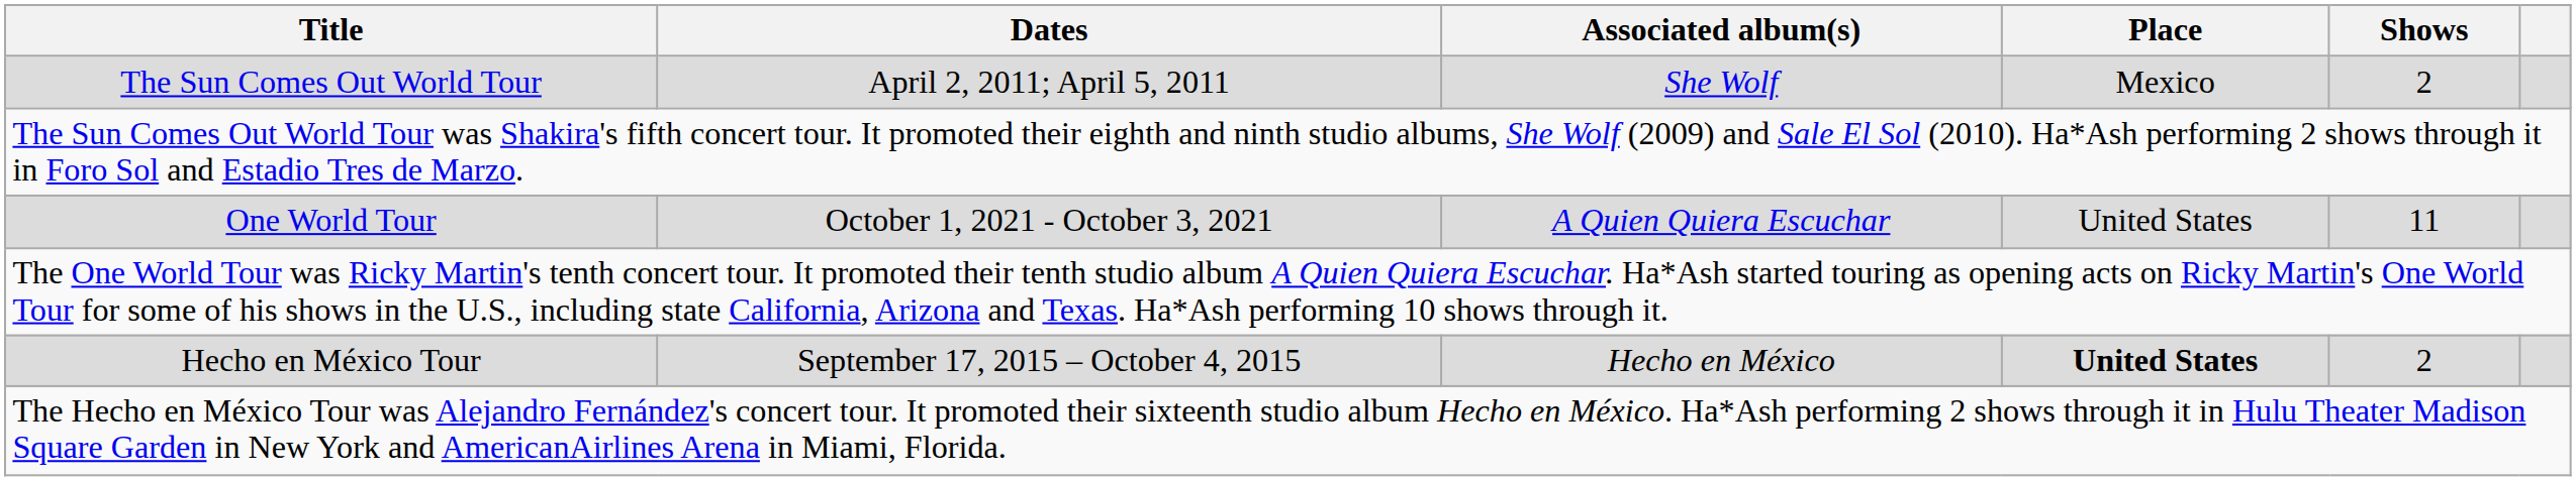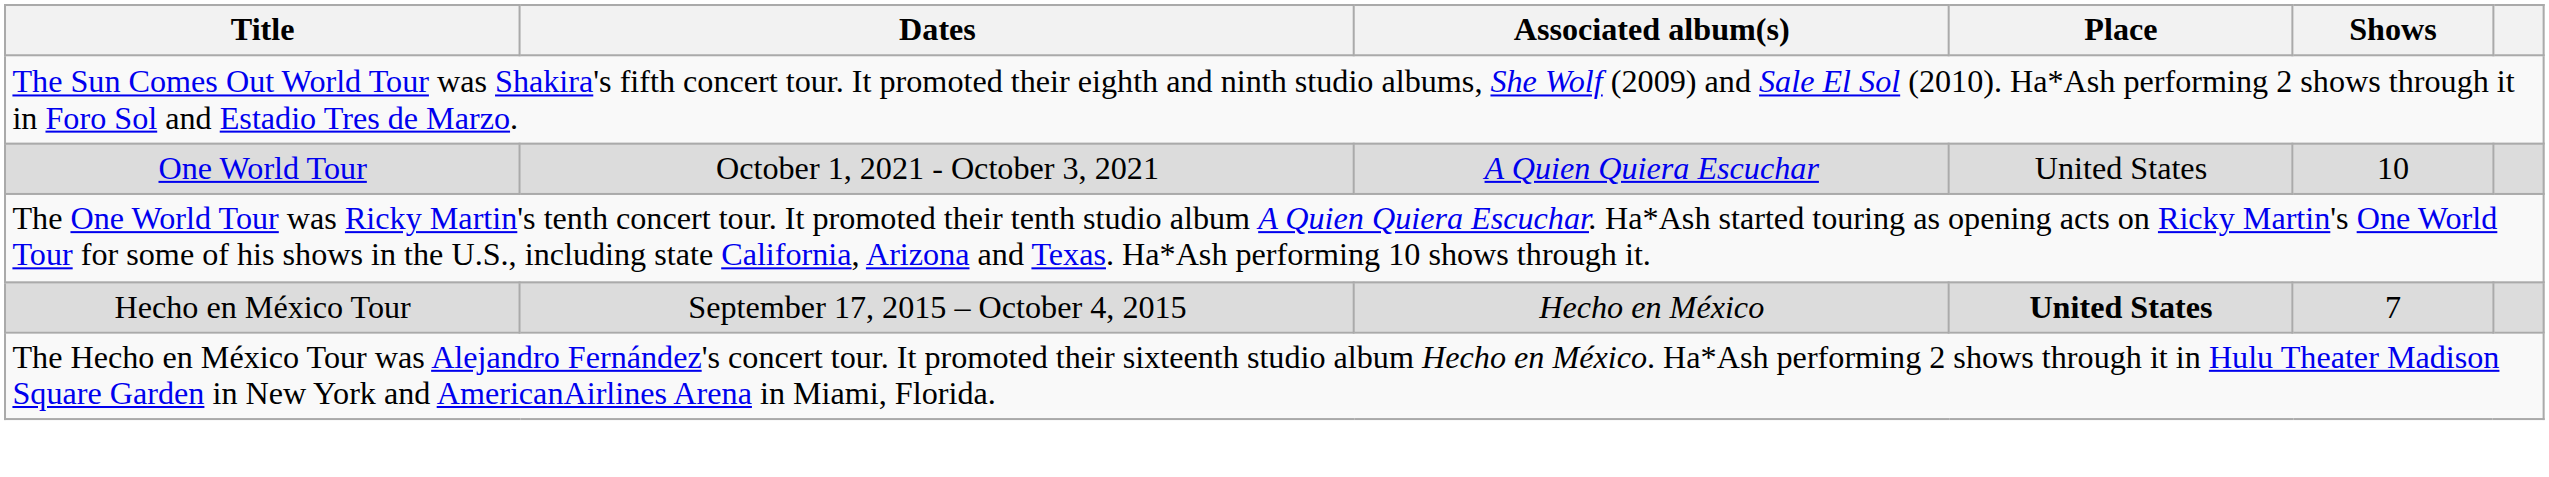- row: The Sun Comes Out World Tour | April 2, 2011; April 5, 2011 | She Wolf | Mexico | 2
One World Tour | Shows: 11 -> 10
Hecho en México Tour | Shows: 2 -> 7
